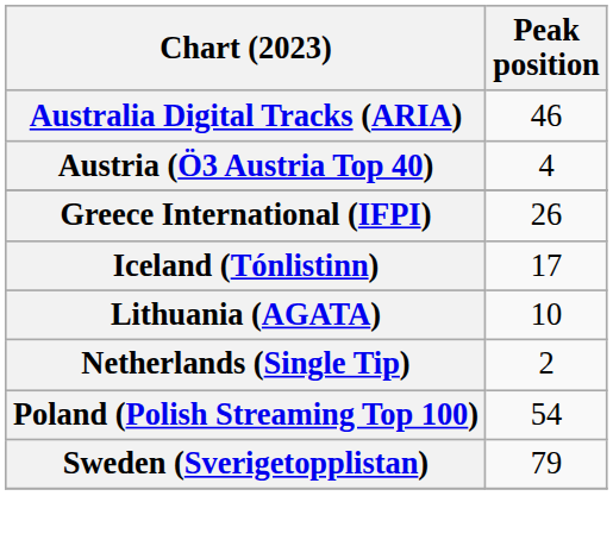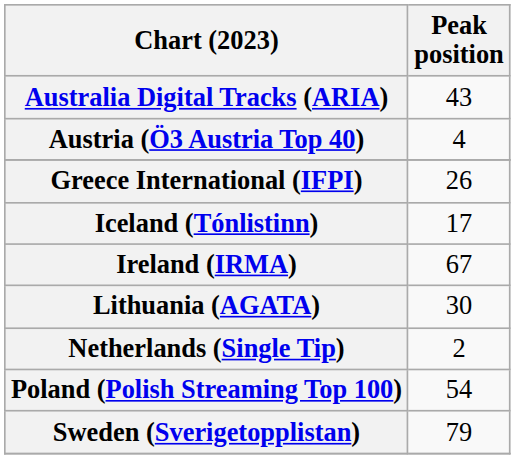Australia Digital Tracks (ARIA) | Peak position: 46 -> 43
+ row: Ireland (IRMA) | 67
Lithuania (AGATA) | Peak position: 10 -> 30
